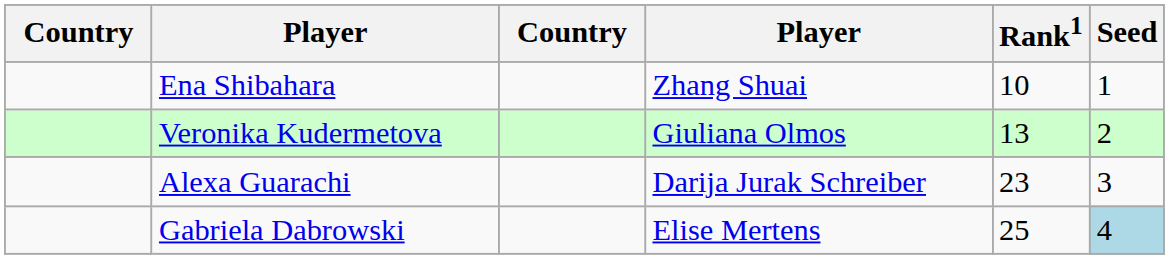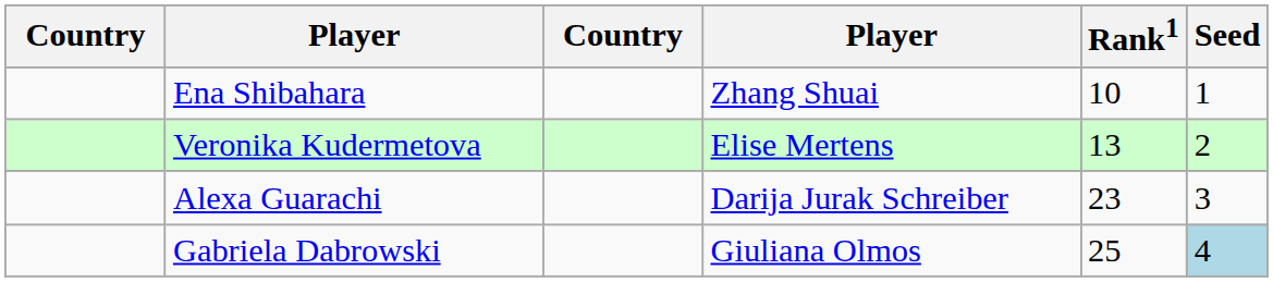Veronika Kudermetova | column 4: Giuliana Olmos -> Elise Mertens
Gabriela Dabrowski | column 4: Elise Mertens -> Giuliana Olmos
